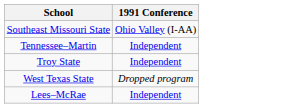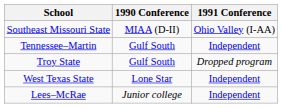+ column: 1990 Conference | MIAA (D-II) | Gulf South | Gulf South | Lone Star | Junior college
Troy State | 1991 Conference: Independent -> Dropped program
West Texas State | 1991 Conference: Dropped program -> Independent
